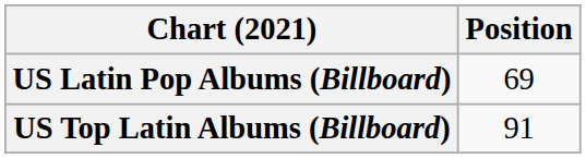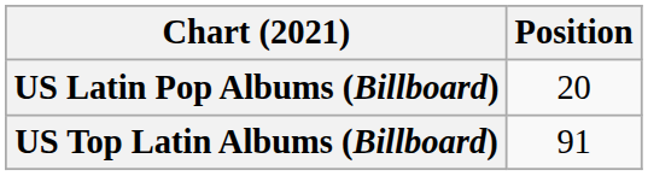US Latin Pop Albums (Billboard) | Position: 69 -> 20
